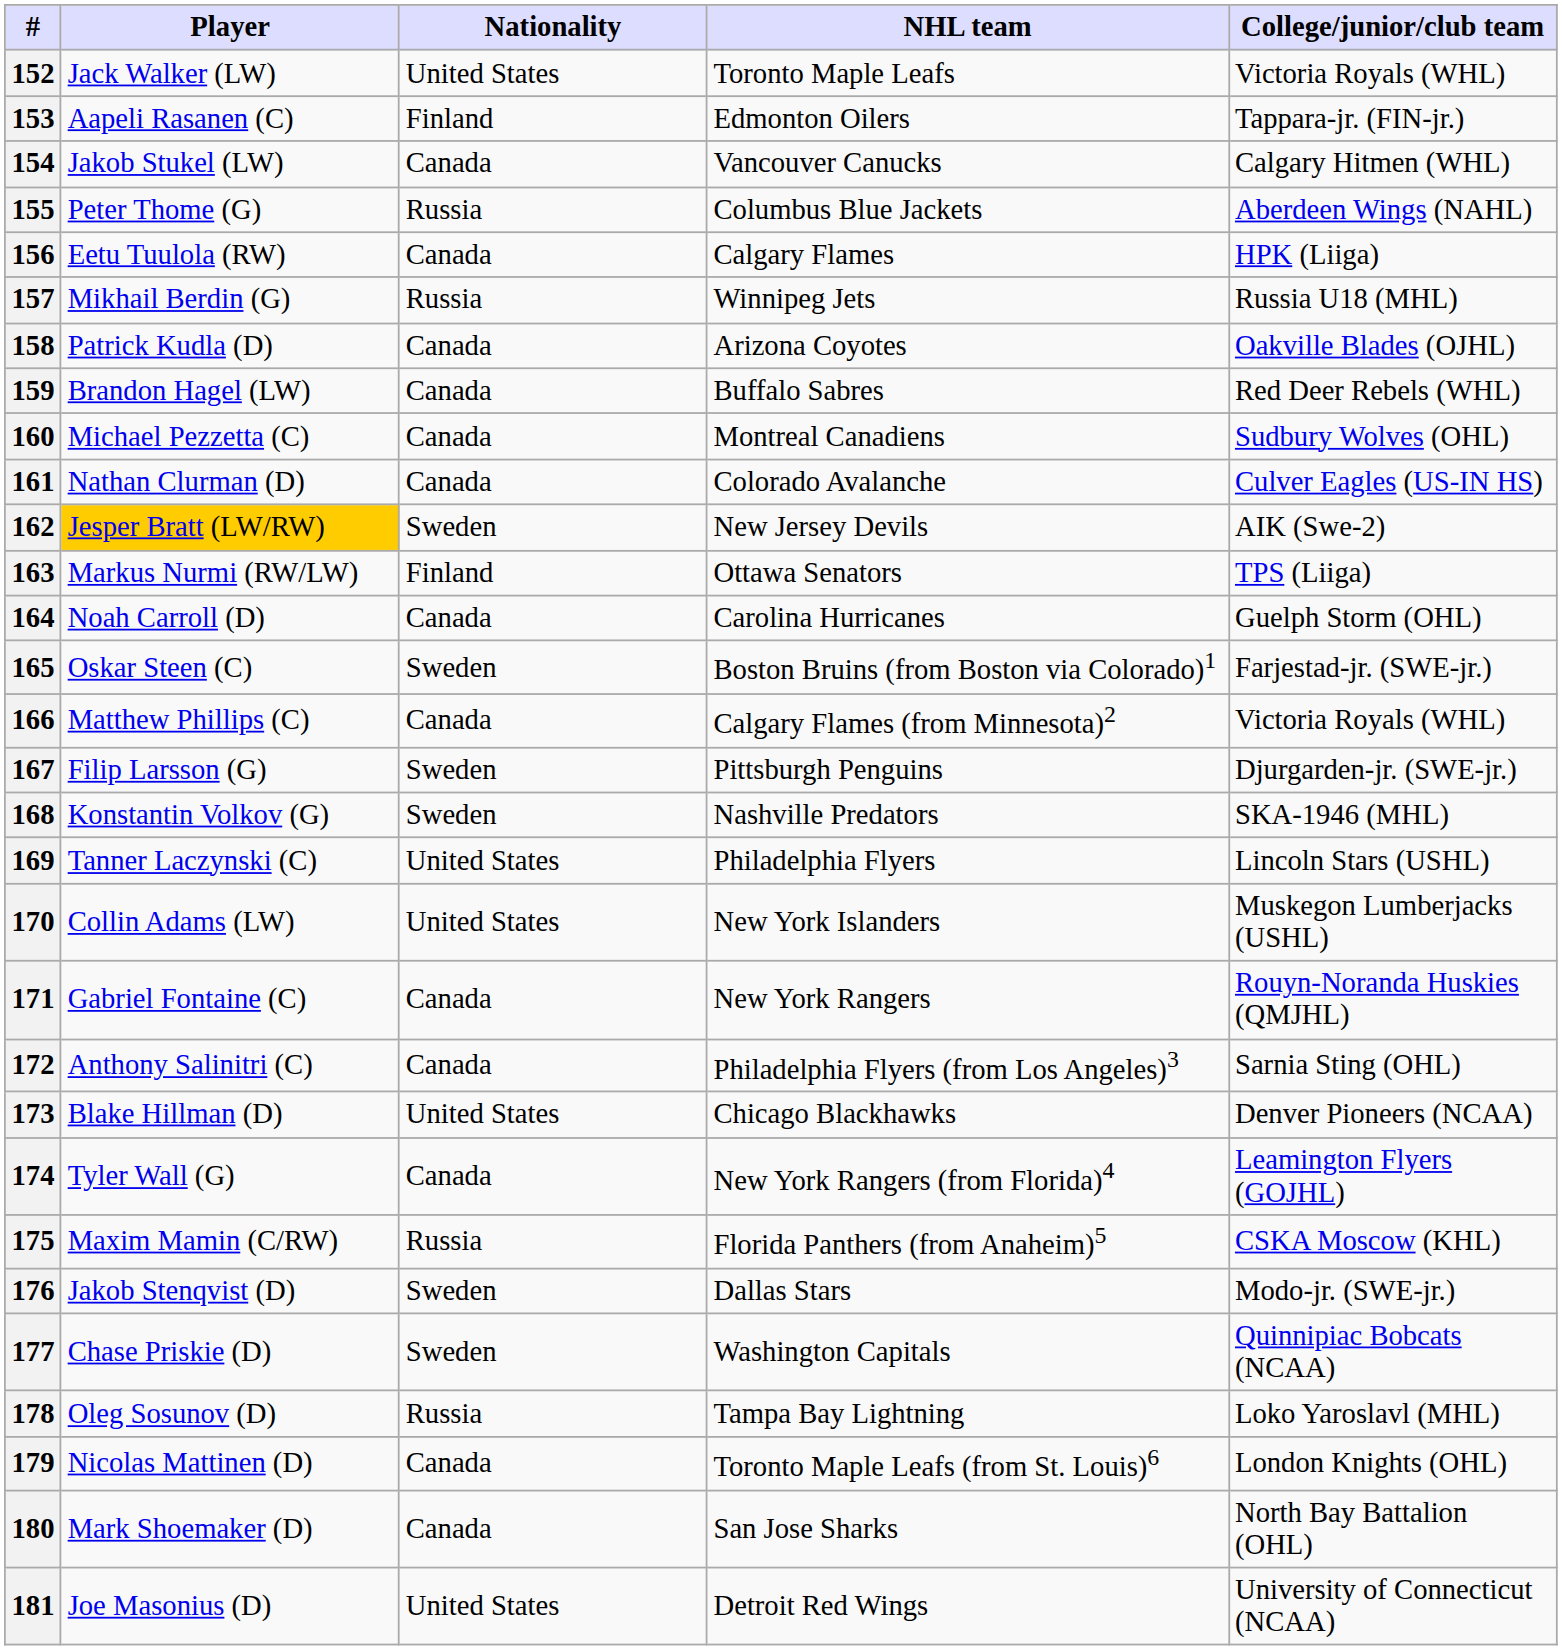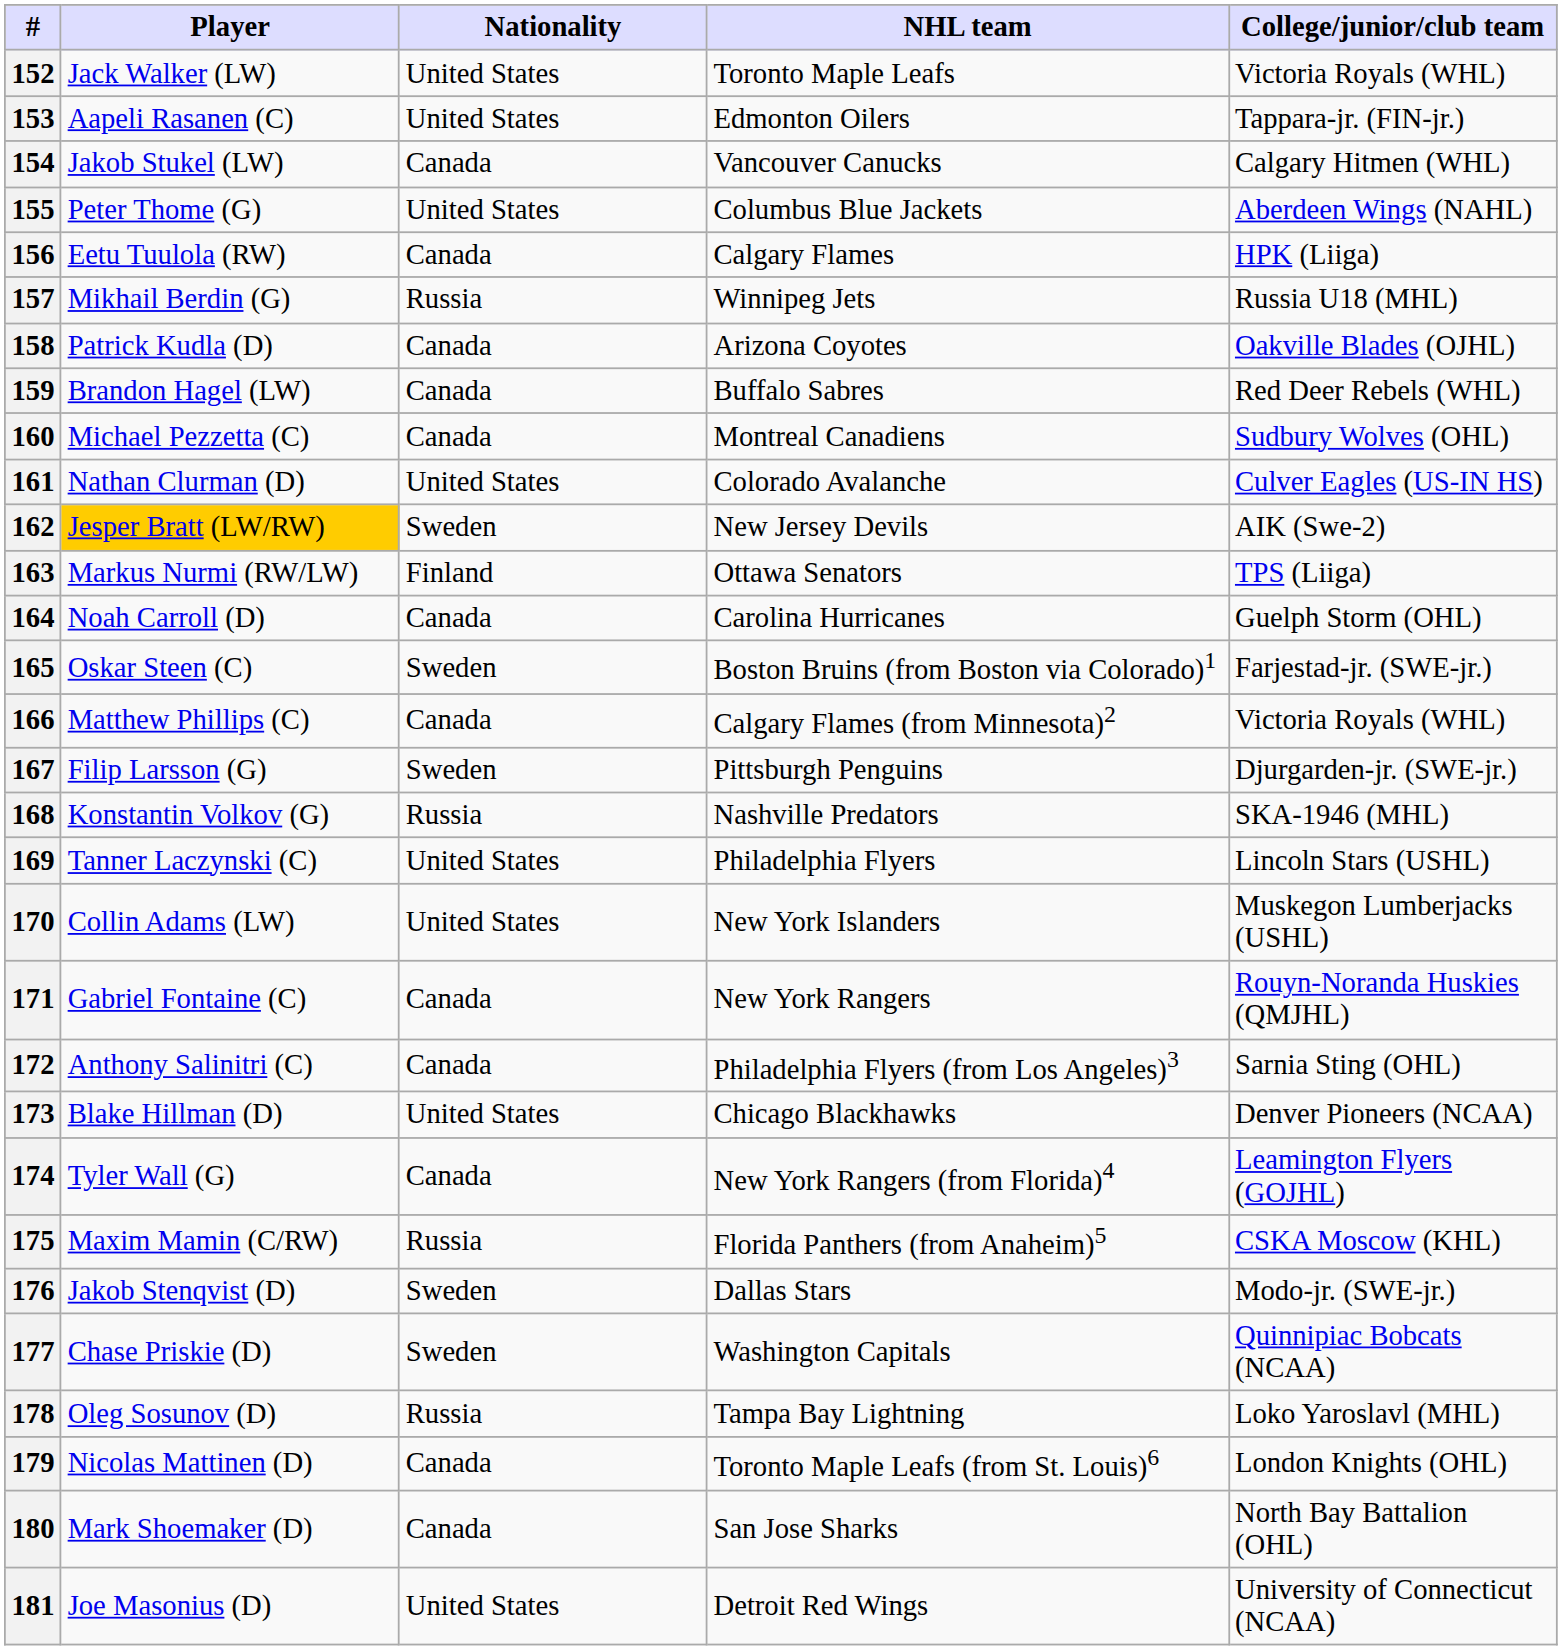153 | Nationality: Finland -> United States
155 | Nationality: Russia -> United States
161 | Nationality: Canada -> United States
168 | Nationality: Sweden -> Russia
